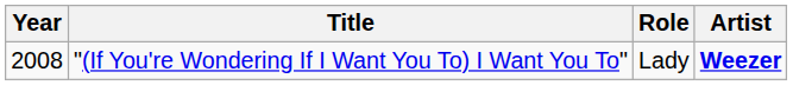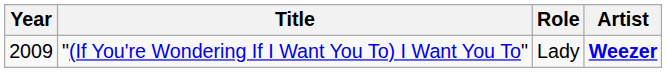"(If You're Wondering If I Want You To) I Want You To" | Year: 2008 -> 2009
